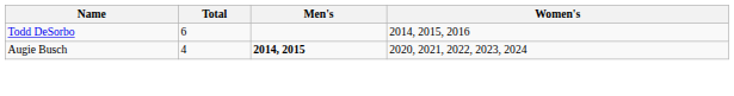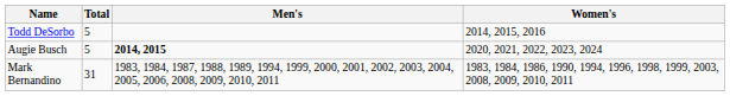Todd DeSorbo | Total: 6 -> 5
Augie Busch | Total: 4 -> 5
+ row: Mark Bernandino | 31 | 1983, 1984, 1987, 1988, 1989, 1994, 1999, 2000, 2001, 2002, 2003, 2004, 2005, 2006, 2008, 2009, 2010, 2011 | 1983, 1984, 1986, 1990, 1994, 1996, 1998, 1999, 2003, 2008, 2009, 2010, 2011
